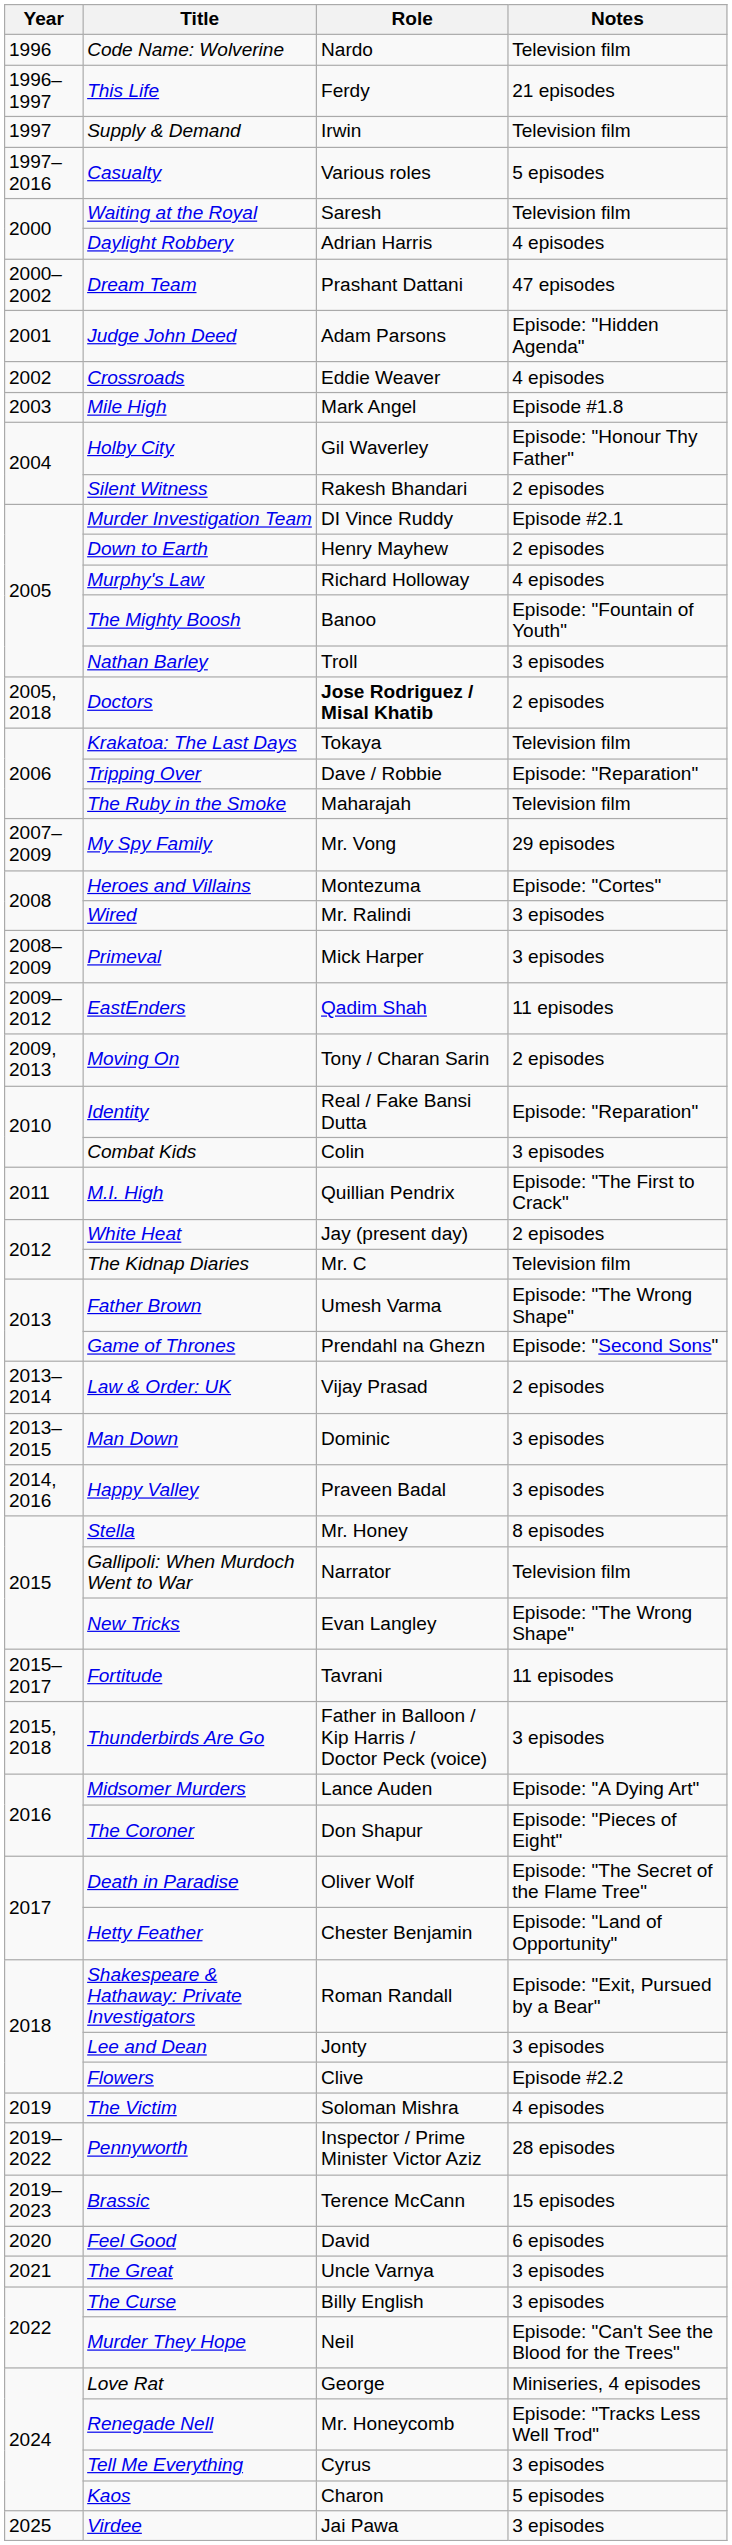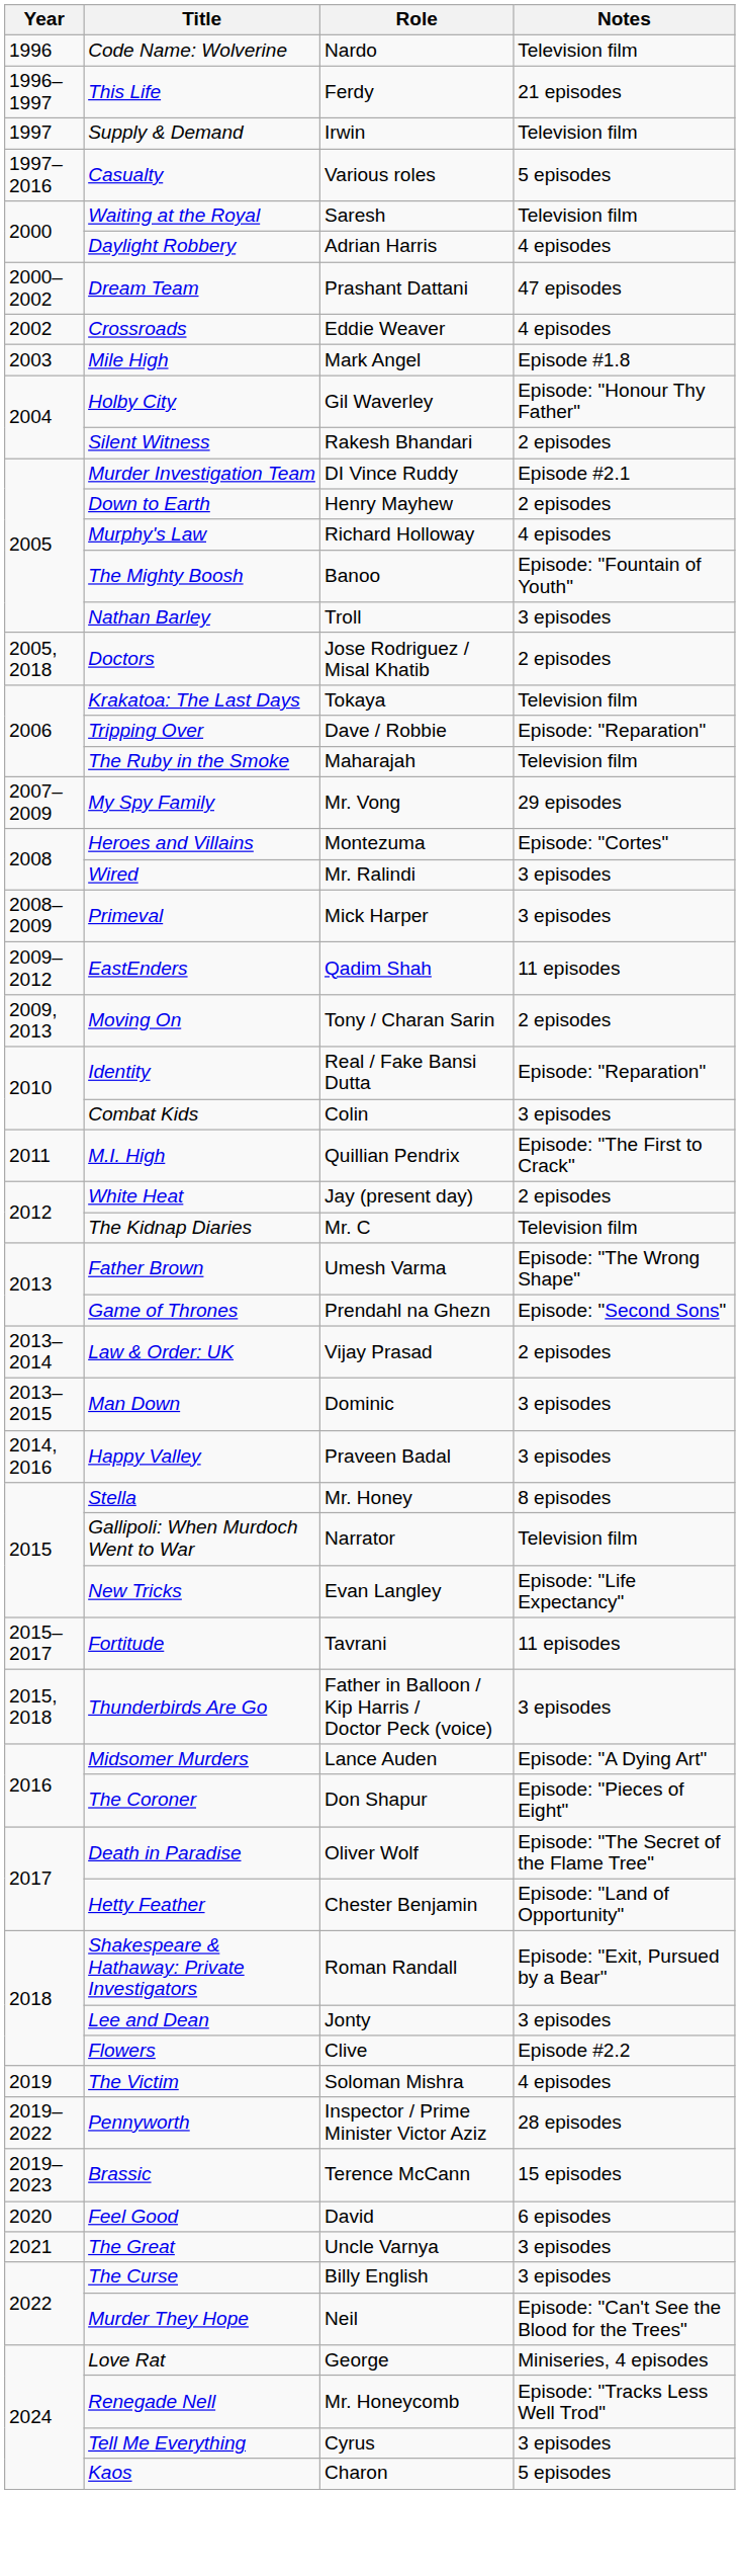- row: 2001 | Judge John Deed | Adam Parsons | Episode: "Hidden Agenda"
Doctors | Role: bold -> normal
New Tricks | Notes: Episode: "The Wrong Shape" -> Episode: "Life Expectancy"
- row: 2025 | Virdee | Jai Pawa | 3 episodes
